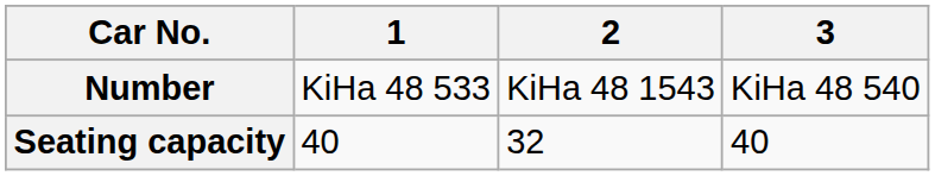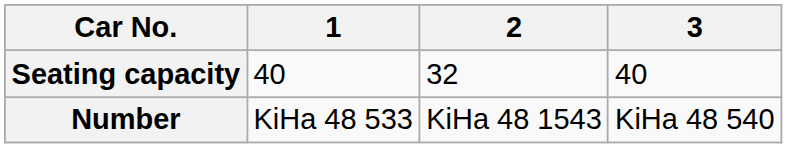rows swapped: Number <-> Seating capacity
